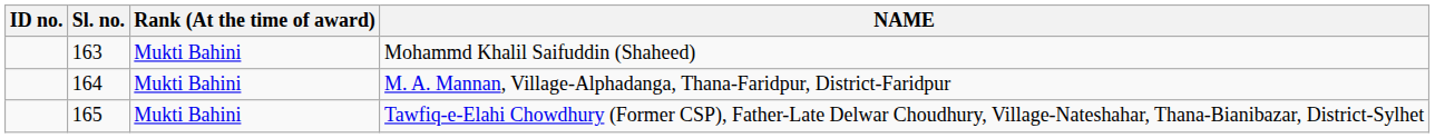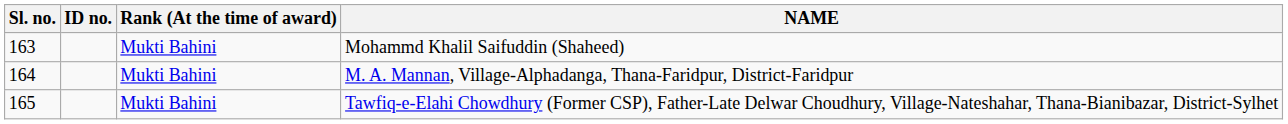columns swapped: Sl. no. <-> ID no.
